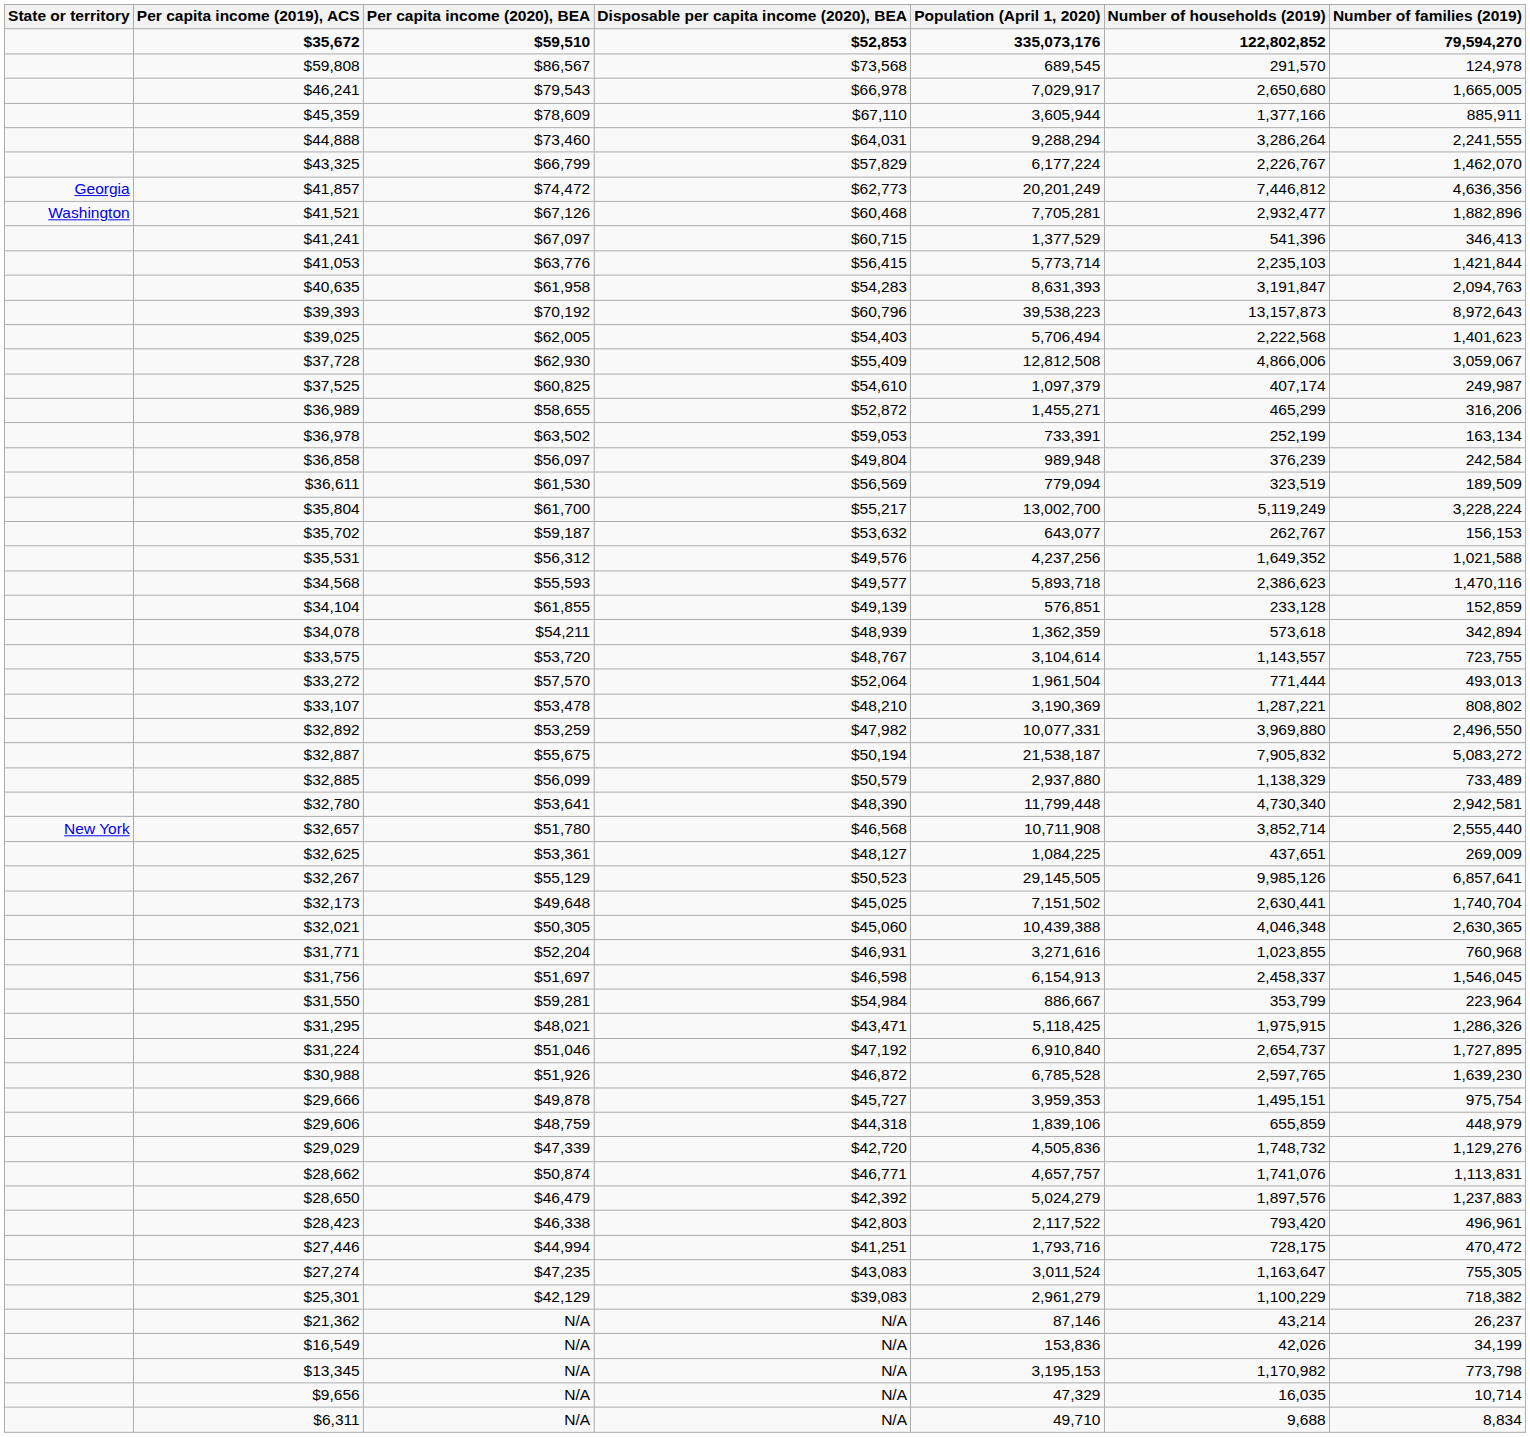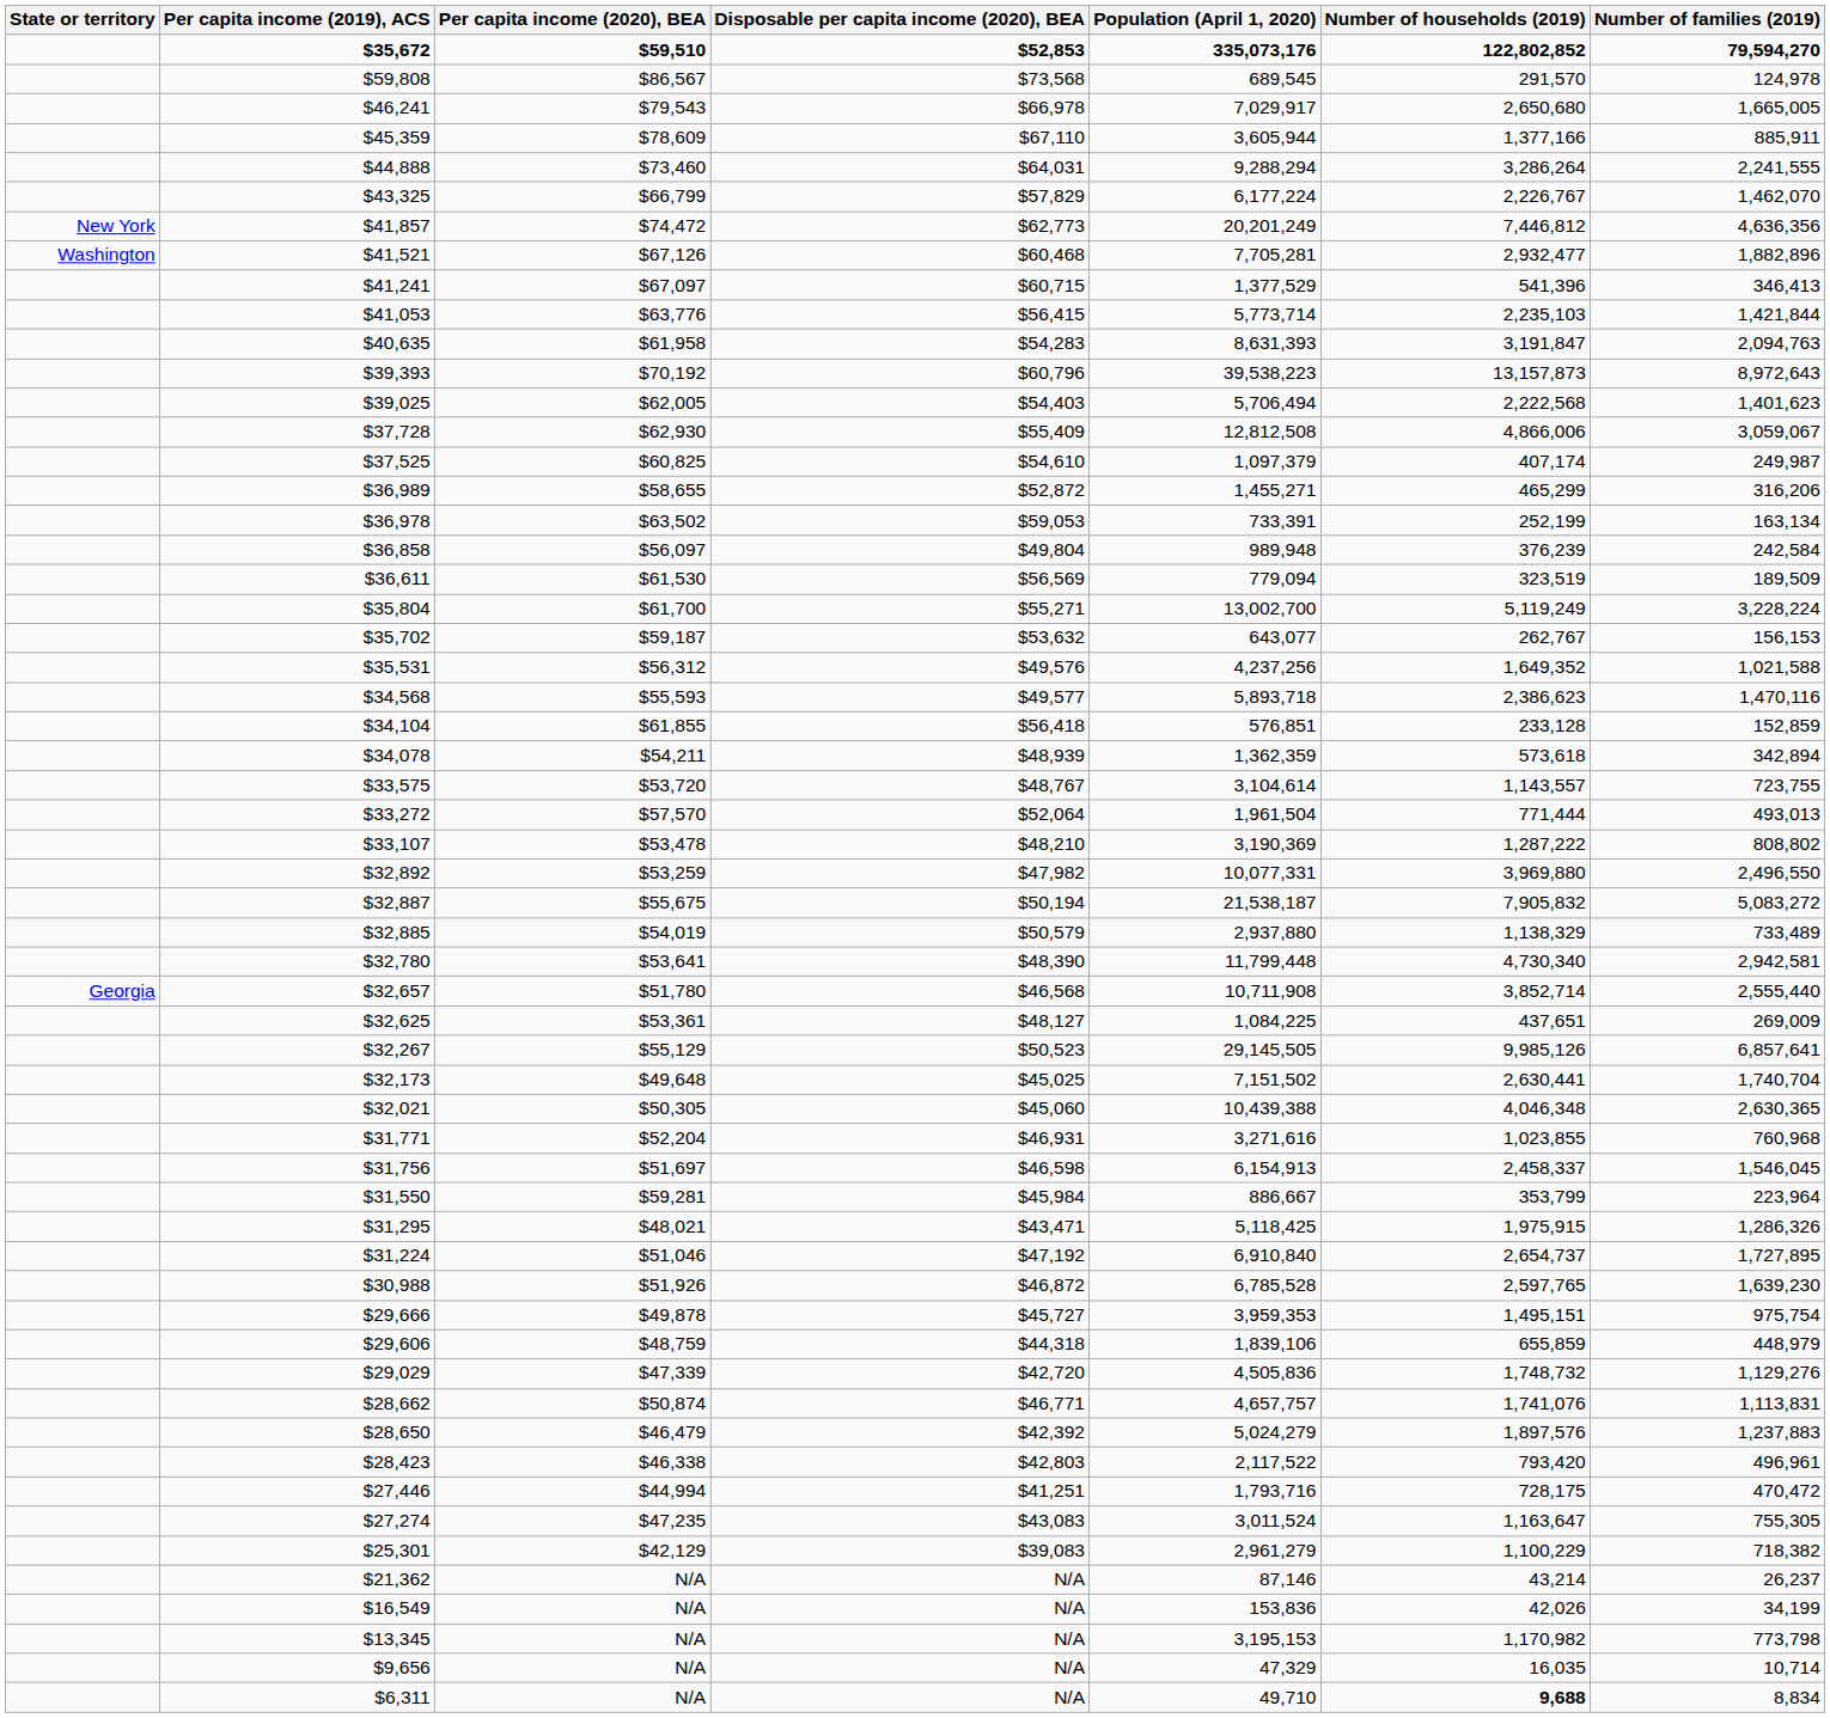$41,857 | State or territory: Georgia -> New York
$35,804 | Disposable per capita income (2020), BEA: $55,217 -> $55,271
$34,104 | Disposable per capita income (2020), BEA: $49,139 -> $56,418
$33,107 | Number of households (2019): 1,287,221 -> 1,287,222
$32,885 | Per capita income (2020), BEA: $56,099 -> $54,019
$32,657 | State or territory: New York -> Georgia
$31,550 | Disposable per capita income (2020), BEA: $54,984 -> $45,984
$6,311 | Number of households (2019): normal -> bold
